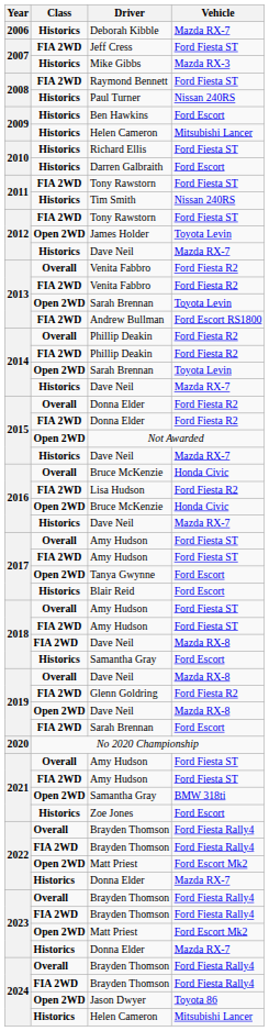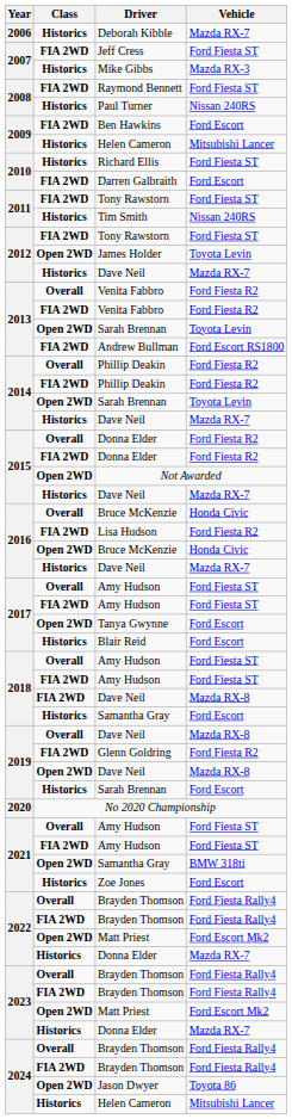Ben Hawkins | Class: Historics -> FIA 2WD
Darren Galbraith | Class: Historics -> FIA 2WD
2019 / Sarah Brennan | Class: FIA 2WD -> Historics
